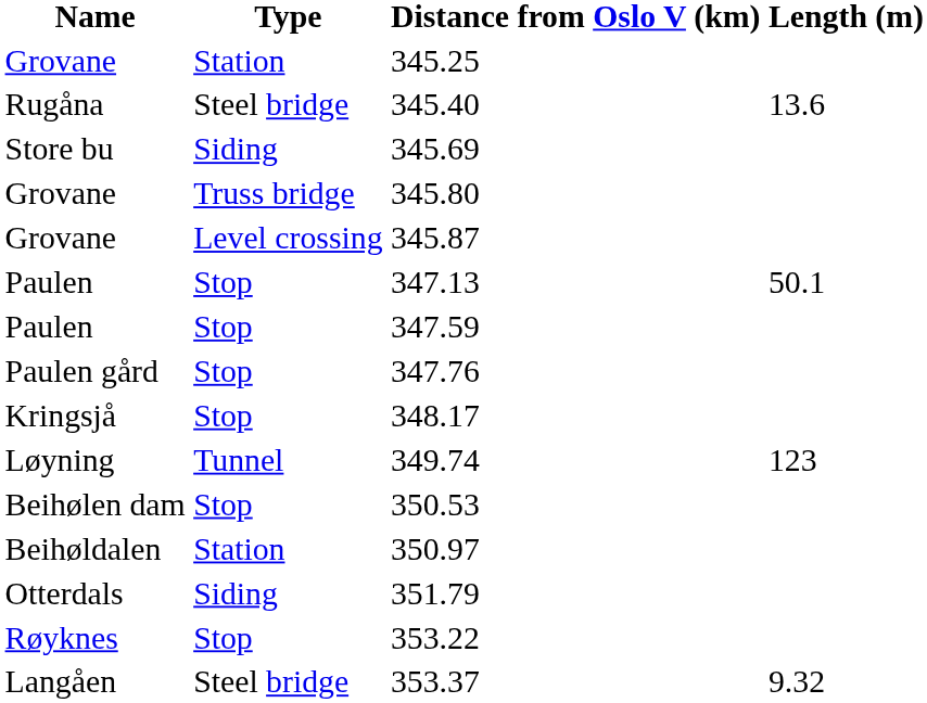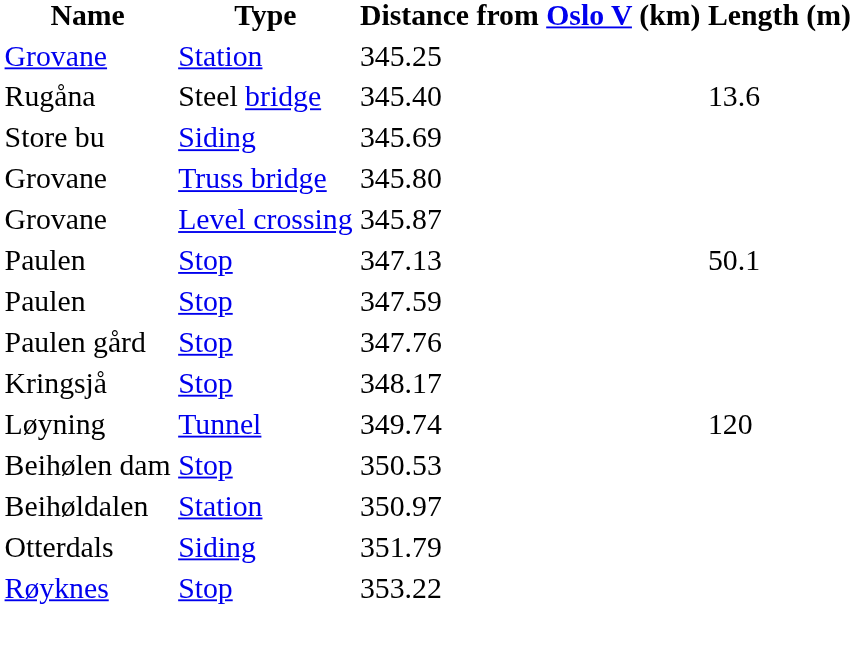349.74 | Length (m): 123 -> 120
- row: Langåen | Steel bridge | 353.37 | 9.32
